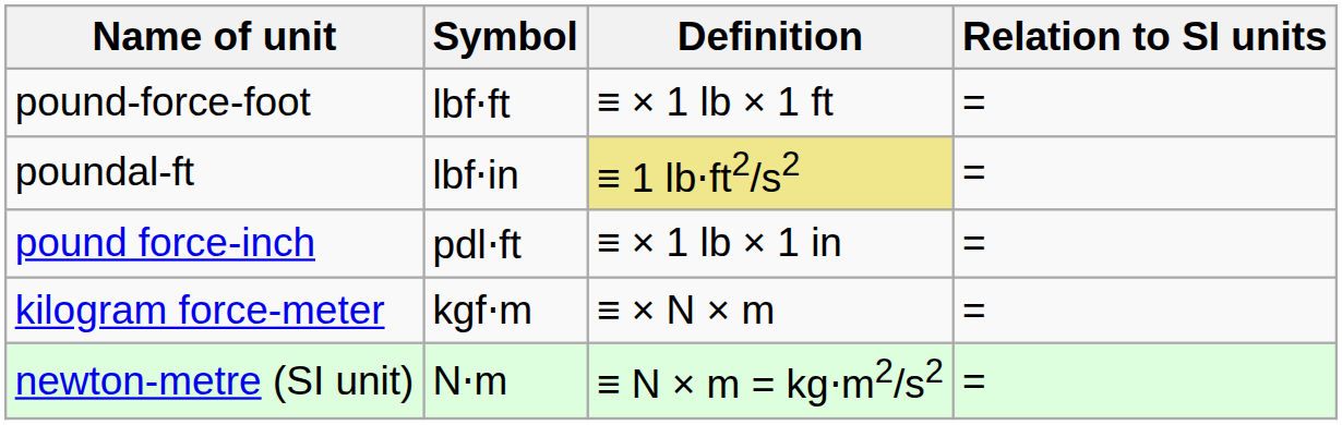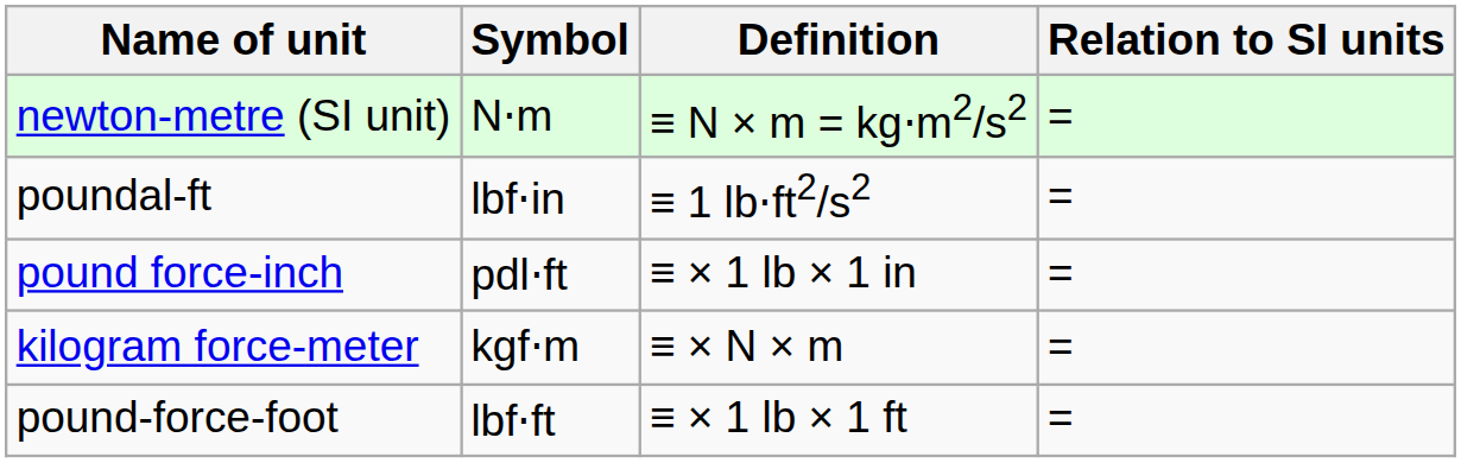rows swapped: pound-force-foot <-> newton-metre (SI unit)
poundal-ft | Definition: khaki background -> no background
